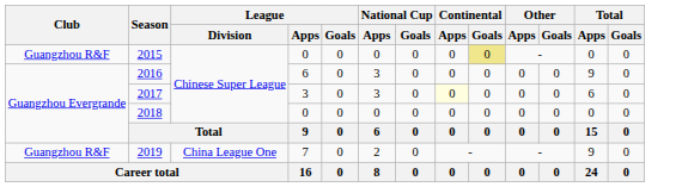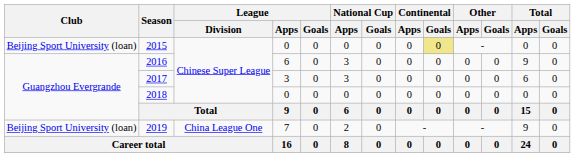2015 | Club: Guangzhou R&F -> Beijing Sport University (loan)
2017 | Continental / Apps: lightyellow background -> no background
2019 | Club: Guangzhou R&F -> Beijing Sport University (loan)
